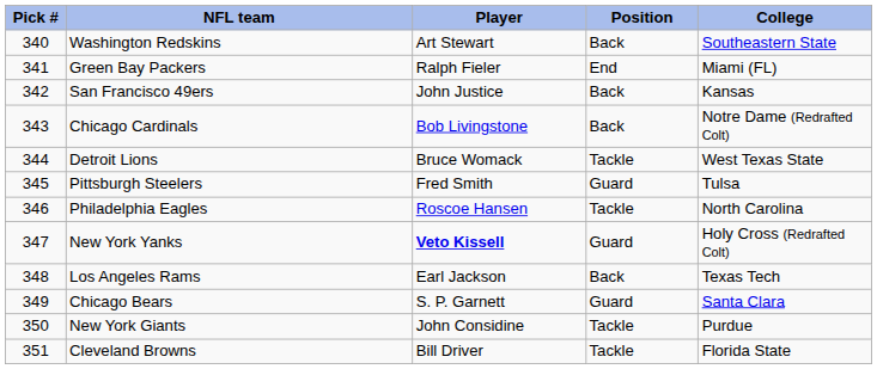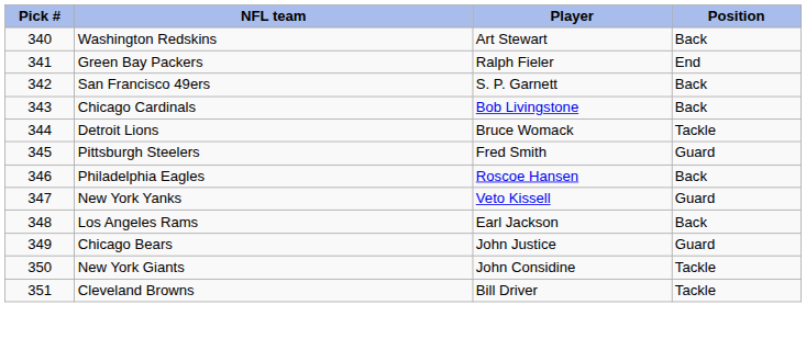- column: College | Southeastern State | Miami (FL) | Kansas | Notre Dame (Redrafted Colt) | West Texas State | Tulsa | North Carolina | Holy Cross (Redrafted Colt) | Texas Tech | Santa Clara | Purdue | Florida State
San Francisco 49ers | Player: John Justice -> S. P. Garnett
Philadelphia Eagles | Position: Tackle -> Back
New York Yanks | Player: bold -> normal
Chicago Bears | Player: S. P. Garnett -> John Justice
